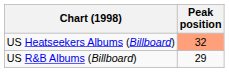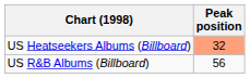US R&B Albums (Billboard) | Peak position: 29 -> 56
